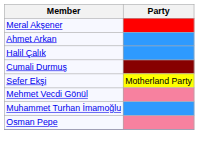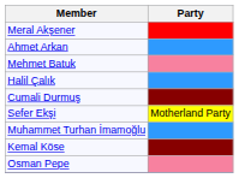+ row: Mehmet Batuk
- row: Mehmet Vecdi Gönül
+ row: Kemal Köse
